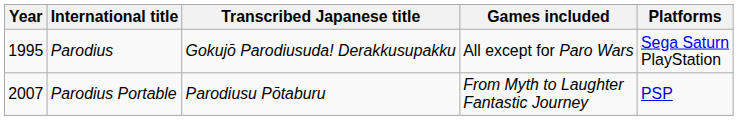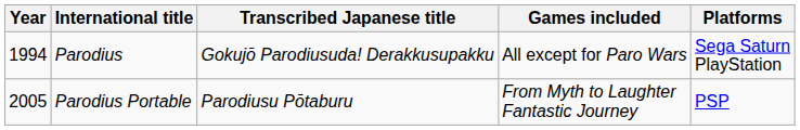Parodius | Year: 1995 -> 1994
Parodius Portable | Year: 2007 -> 2005
